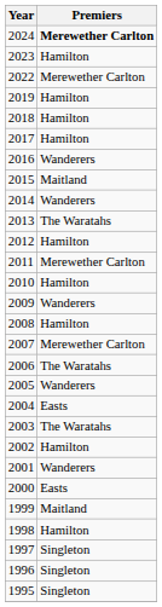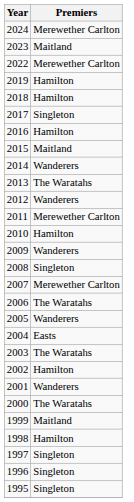2024 | Premiers: bold -> normal
2023 | Premiers: Hamilton -> Maitland
2017 | Premiers: Hamilton -> Singleton
2016 | Premiers: Wanderers -> Hamilton
2012 | Premiers: Hamilton -> Wanderers
2008 | Premiers: Hamilton -> Singleton
2000 | Premiers: Easts -> The Waratahs
